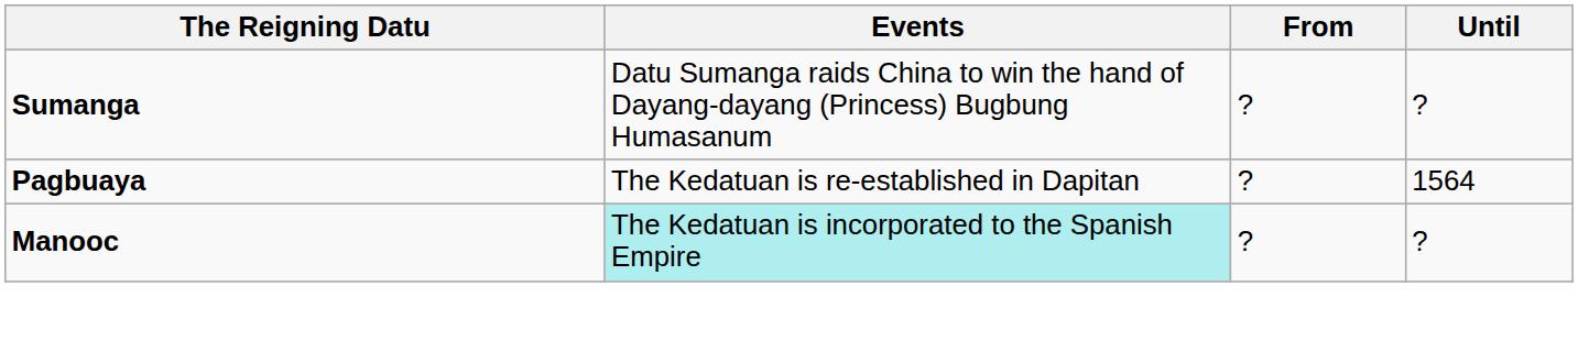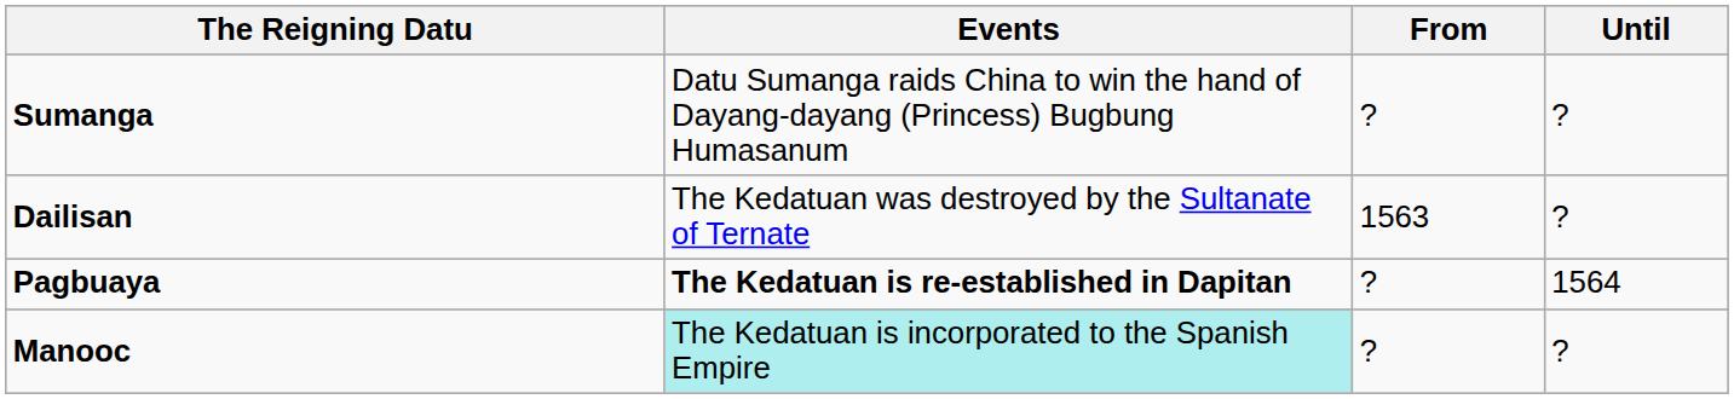+ row: Dailisan | The Kedatuan was destroyed by the Sultanate of Ternate | 1563 | ?
Pagbuaya | Events: normal -> bold
